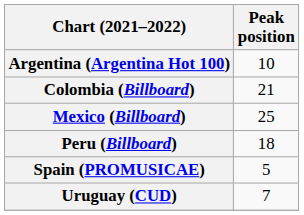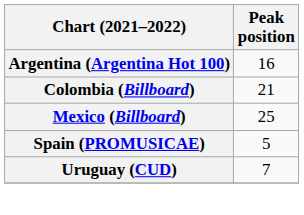Argentina (Argentina Hot 100) | Peak position: 10 -> 16
- row: Peru (Billboard) | 18
